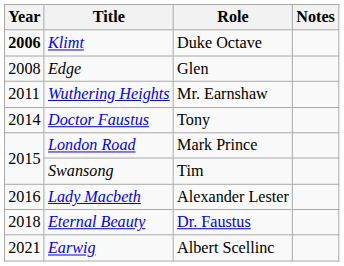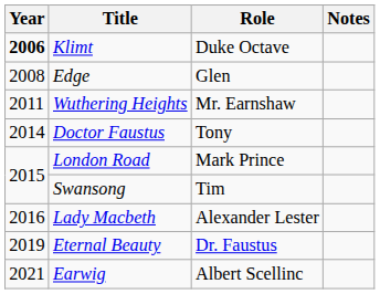Eternal Beauty | Year: 2018 -> 2019
